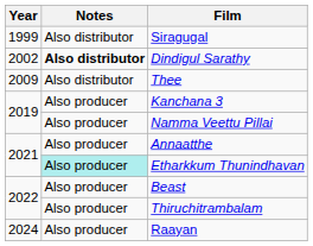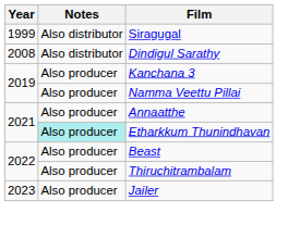Dindigul Sarathy | Year: 2002 -> 2008
Dindigul Sarathy | Notes: bold -> normal
- row: 2009 | Also distributor | Thee
+ row: 2023 | Also producer | Jailer
- row: 2024 | Also producer | Raayan
